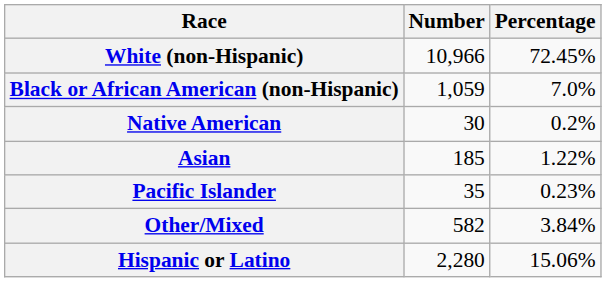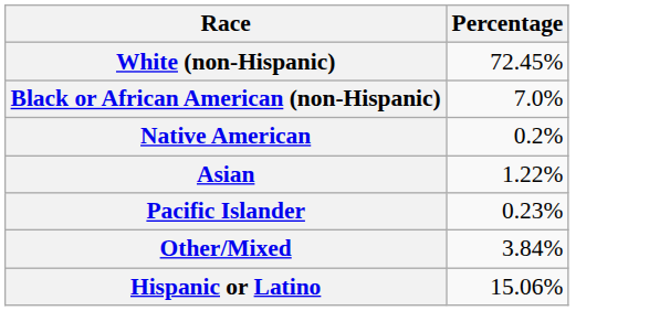- column: Number | 10,966 | 1,059 | 30 | 185 | 35 | 582 | 2,280
